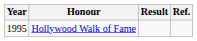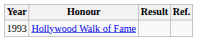Hollywood Walk of Fame | Year: 1995 -> 1993
